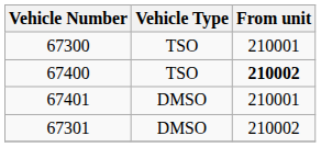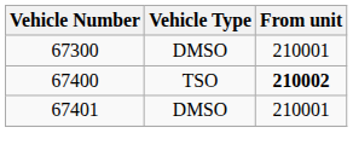67300 | Vehicle Type: TSO -> DMSO
- row: 67301 | DMSO | 210002
